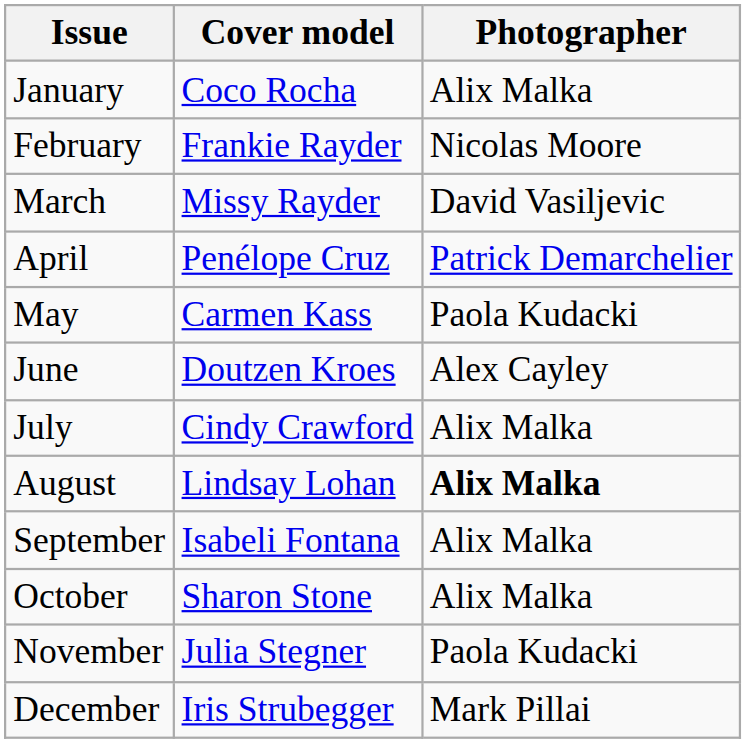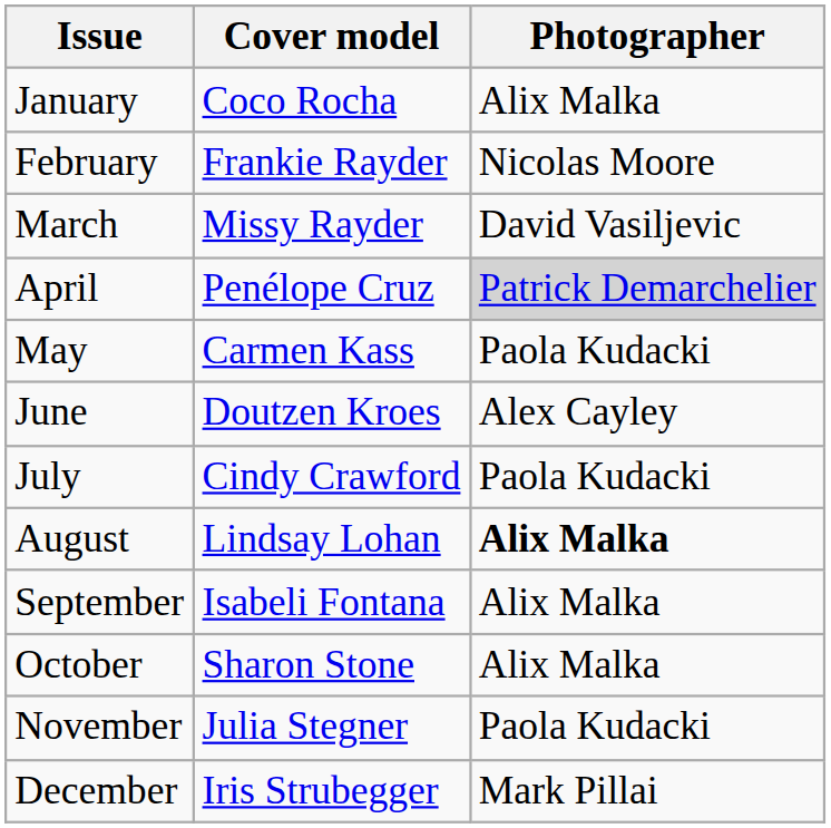April | Photographer: no background -> lightgrey background
July | Photographer: Alix Malka -> Paola Kudacki
